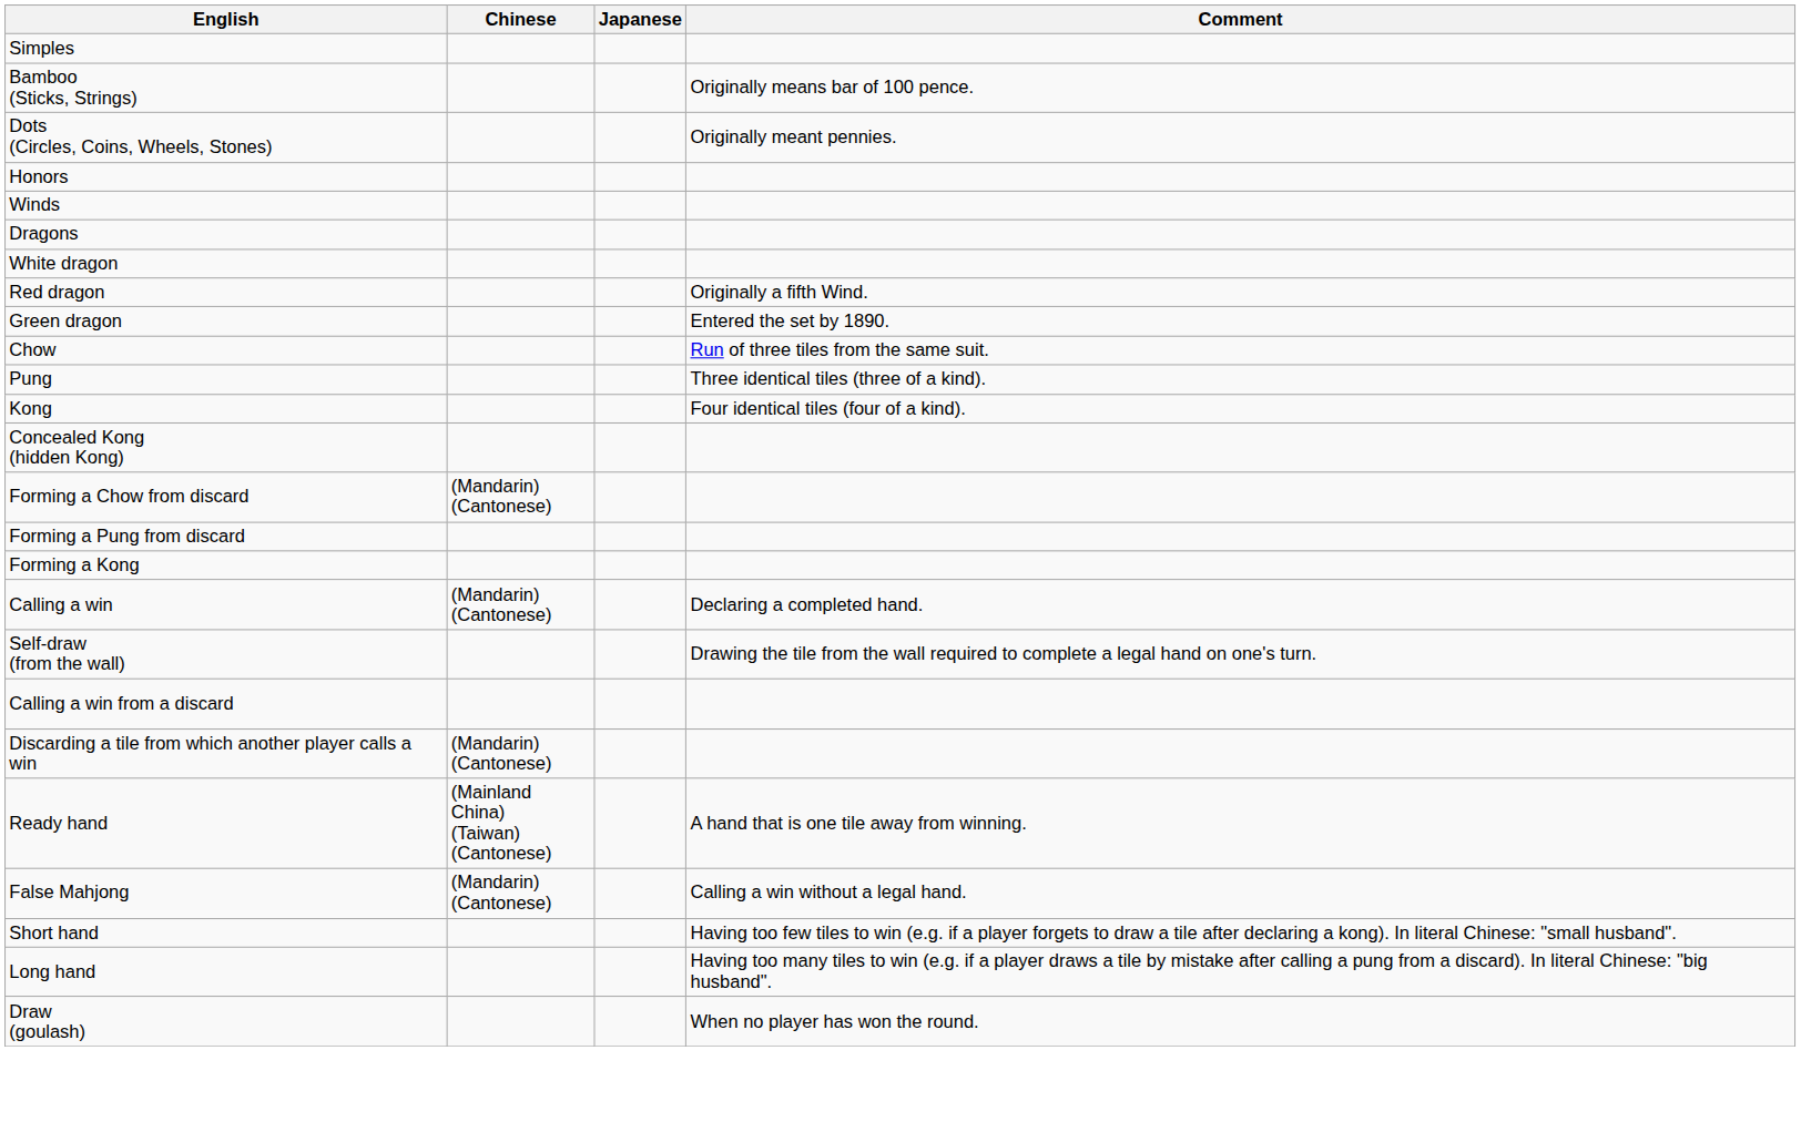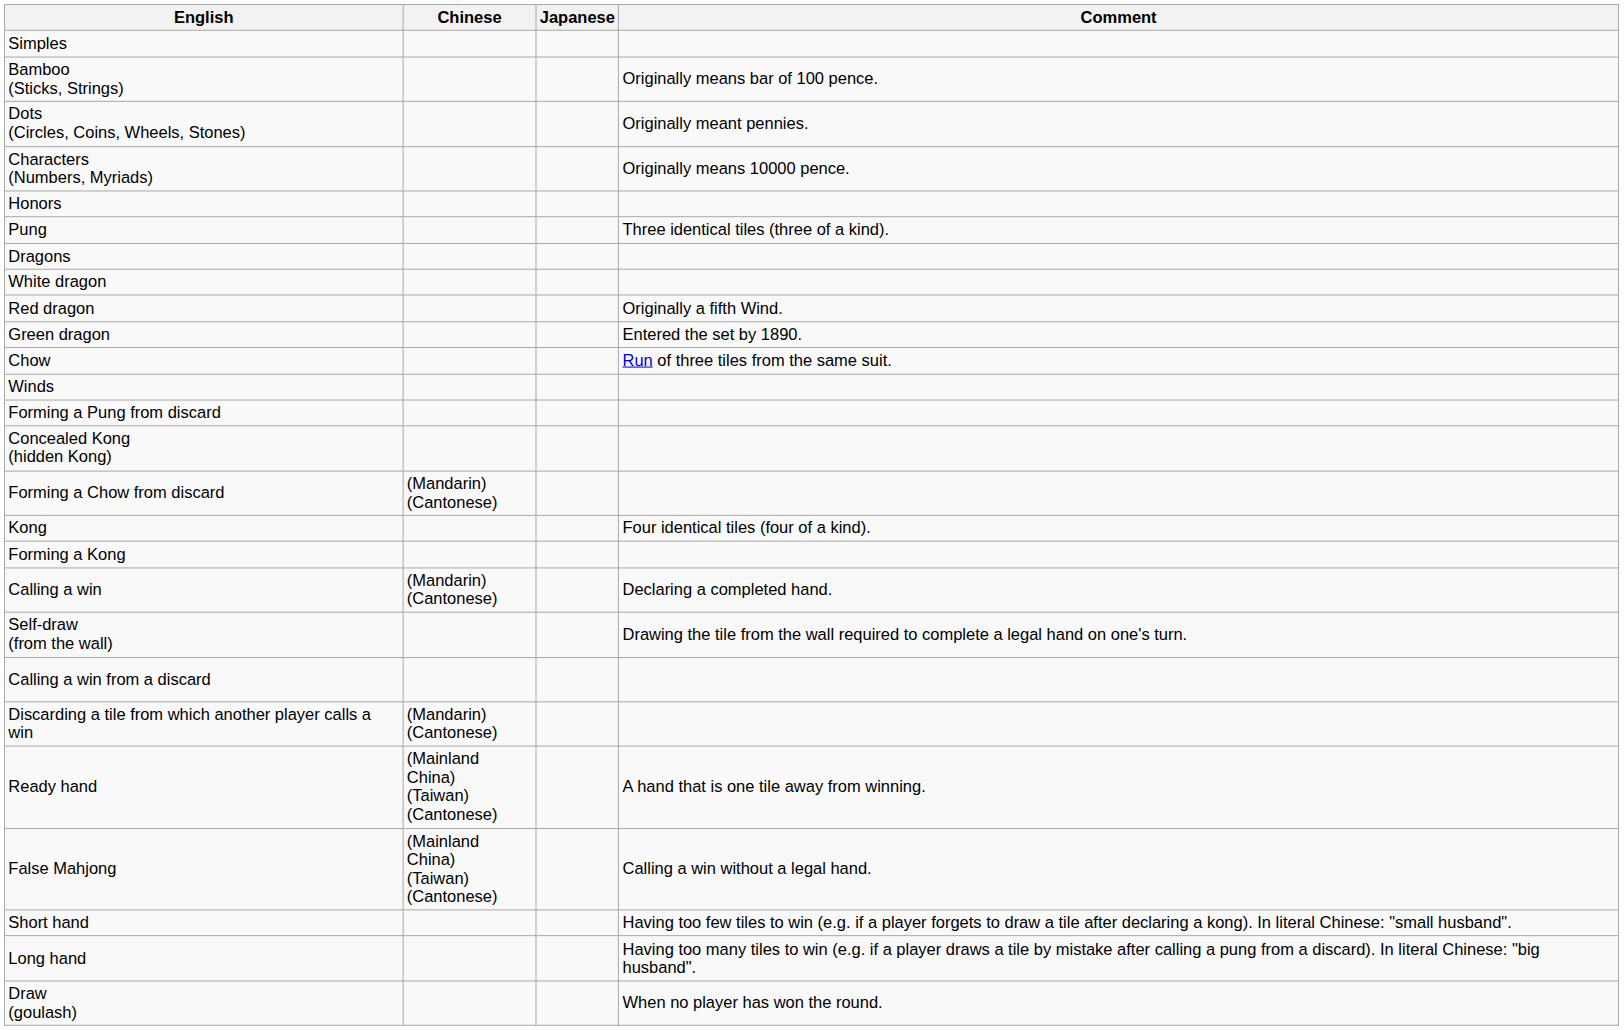+ row: Characters (Numbers, Myriads) | Originally means 10000 pence.
rows swapped: Winds <-> Pung
rows swapped: Kong <-> Forming a Pung from discard
False Mahjong | Chinese: (Mandarin) (Cantonese) -> (Mainland China) (Taiwan) (Cantonese)
